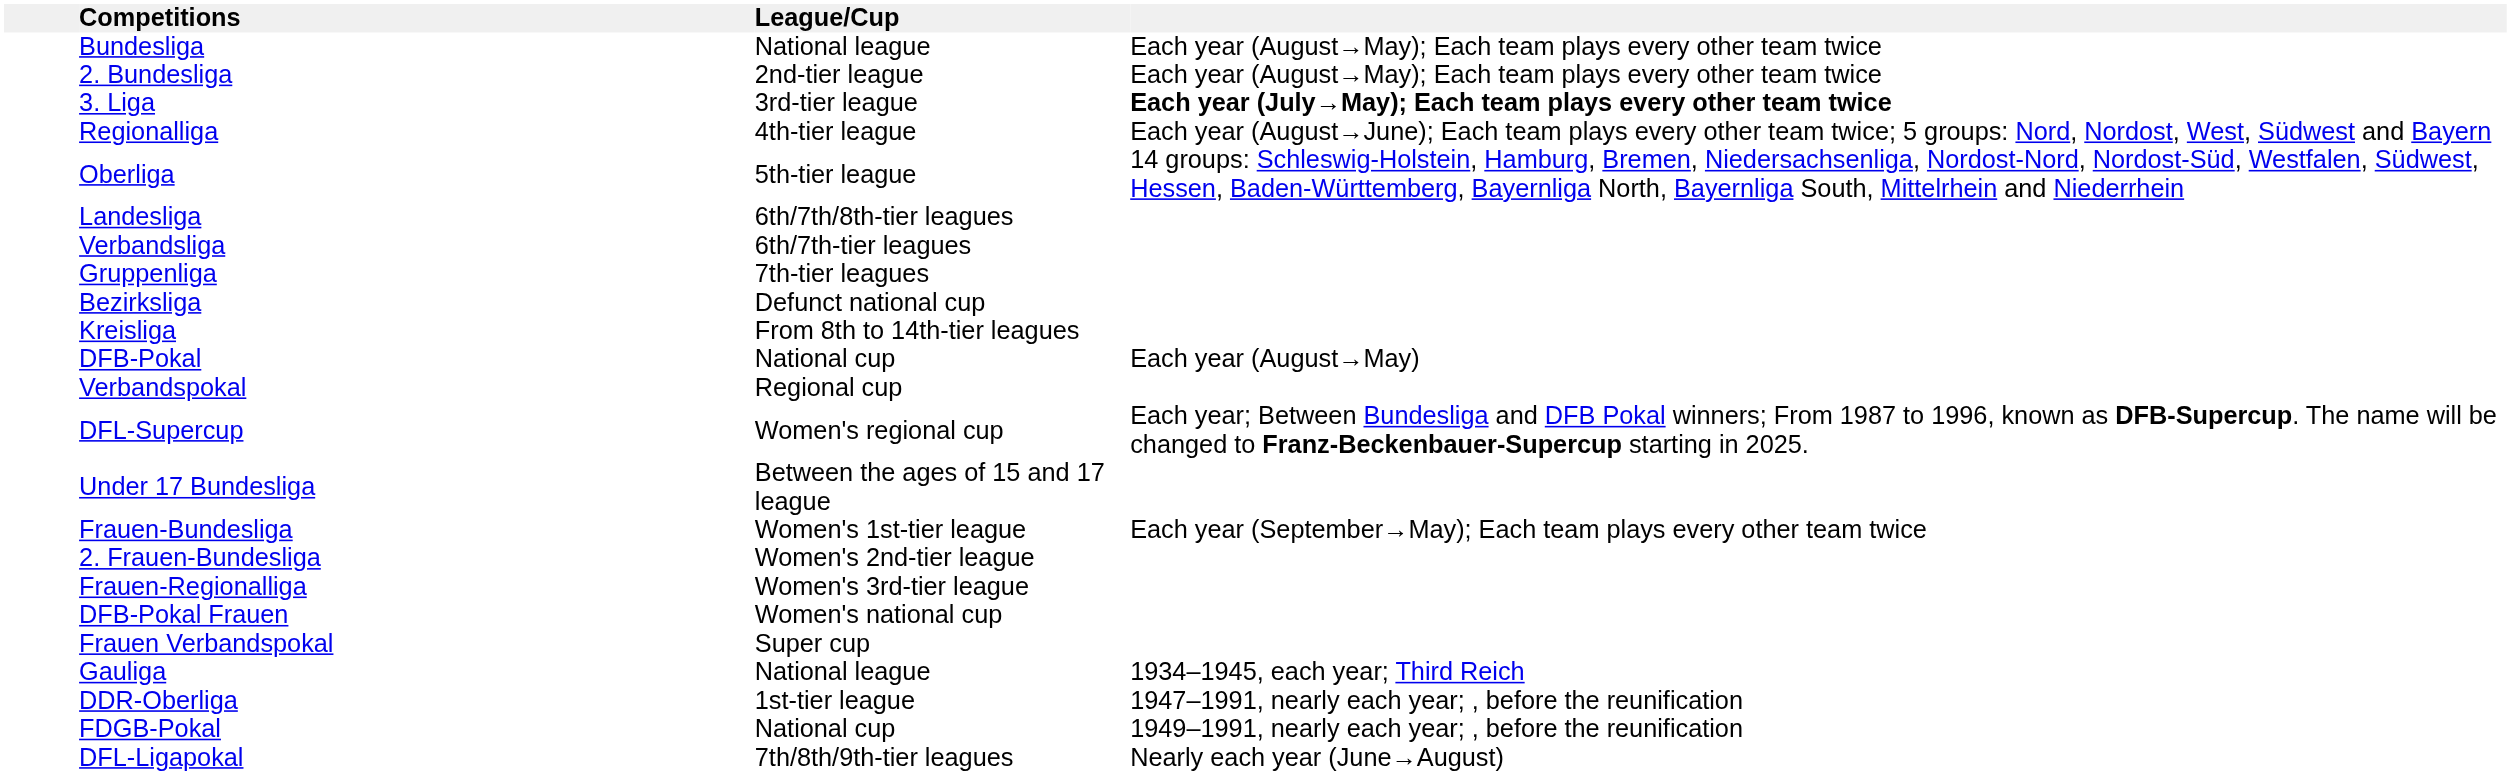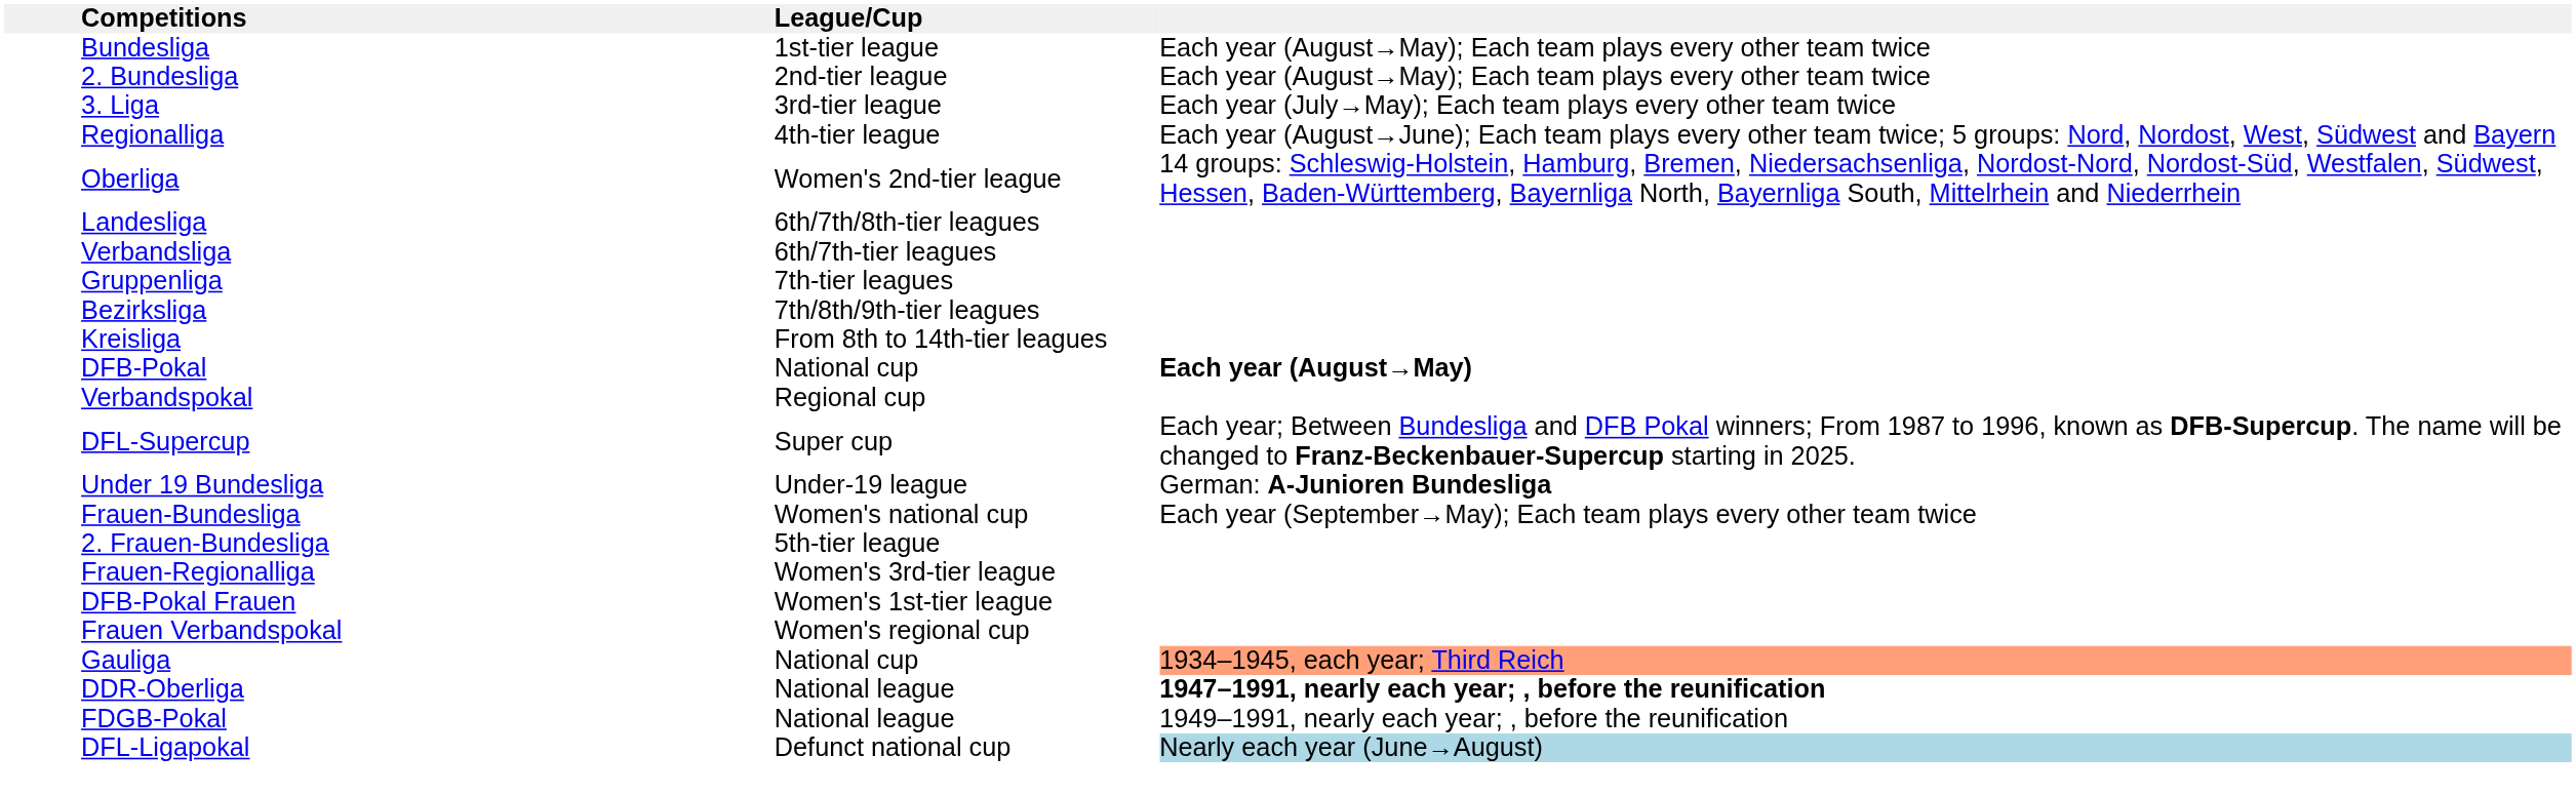Bundesliga | League/Cup: National league -> 1st-tier league
3. Liga | column 4: bold -> normal
Oberliga | League/Cup: 5th-tier league -> Women's 2nd-tier league
Bezirksliga | League/Cup: Defunct national cup -> 7th/8th/9th-tier leagues
DFB-Pokal | column 4: normal -> bold
DFL-Supercup | League/Cup: Women's regional cup -> Super cup
+ row: Under 19 Bundesliga | Under-19 league | German: A-Junioren Bundesliga
- row: Under 17 Bundesliga | Between the ages of 15 and 17 league
Frauen-Bundesliga | League/Cup: Women's 1st-tier league -> Women's national cup
2. Frauen-Bundesliga | League/Cup: Women's 2nd-tier league -> 5th-tier league
DFB-Pokal Frauen | League/Cup: Women's national cup -> Women's 1st-tier league
Frauen Verbandspokal | League/Cup: Super cup -> Women's regional cup
Gauliga | League/Cup: National league -> National cup
Gauliga | column 4: no background -> lightsalmon background
DDR-Oberliga | League/Cup: 1st-tier league -> National league
DDR-Oberliga | column 4: normal -> bold
FDGB-Pokal | League/Cup: National cup -> National league
DFL-Ligapokal | League/Cup: 7th/8th/9th-tier leagues -> Defunct national cup
DFL-Ligapokal | column 4: no background -> lightblue background
